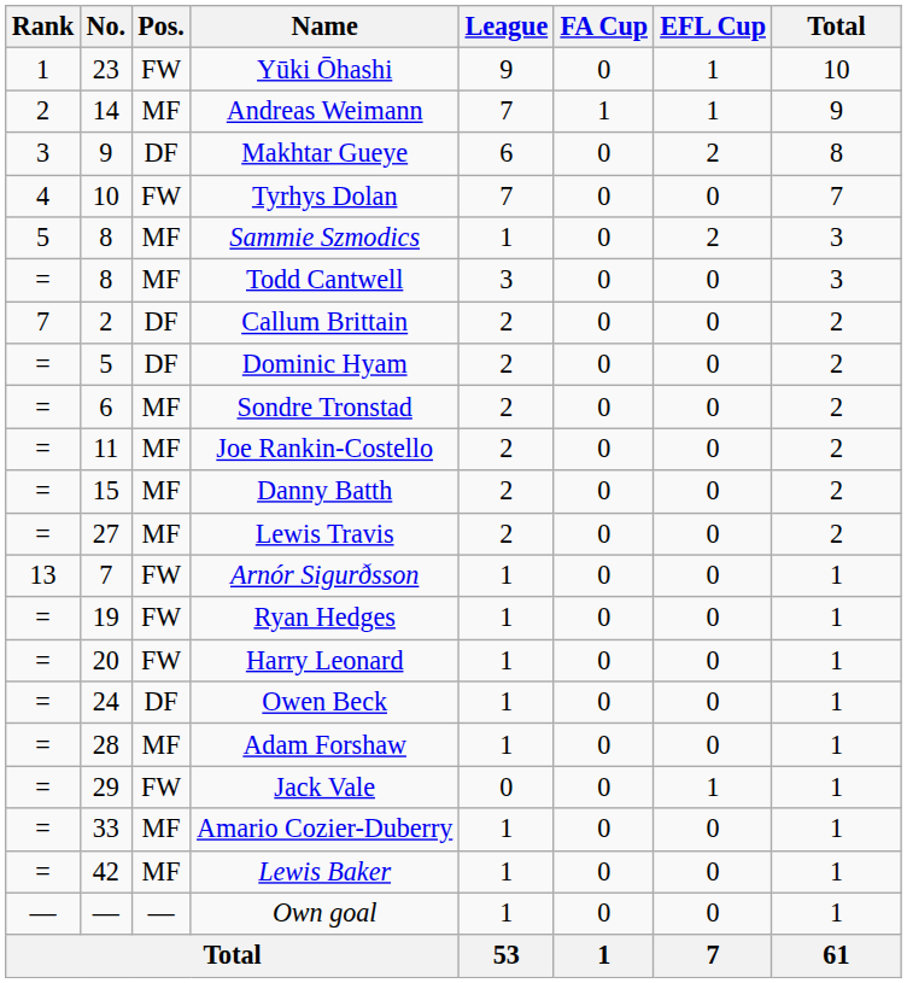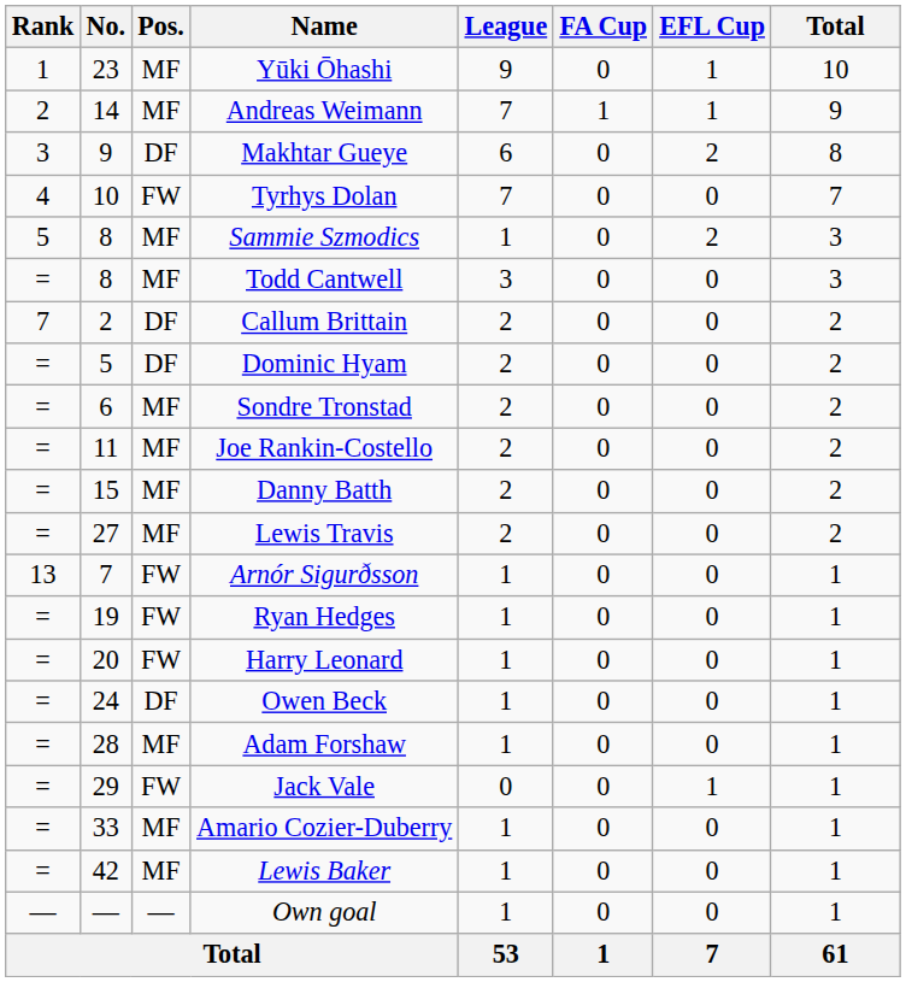Yūki Ōhashi | Pos.: FW -> MF
